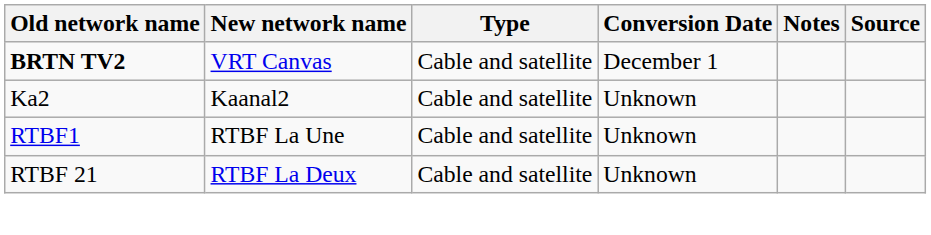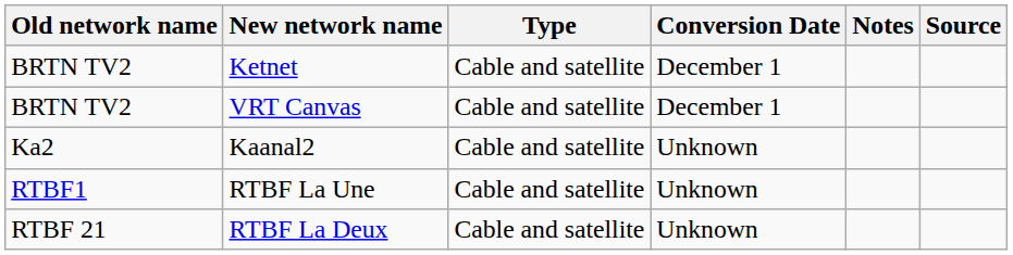+ row: BRTN TV2 | Ketnet | Cable and satellite | December 1
VRT Canvas | Old network name: bold -> normal
